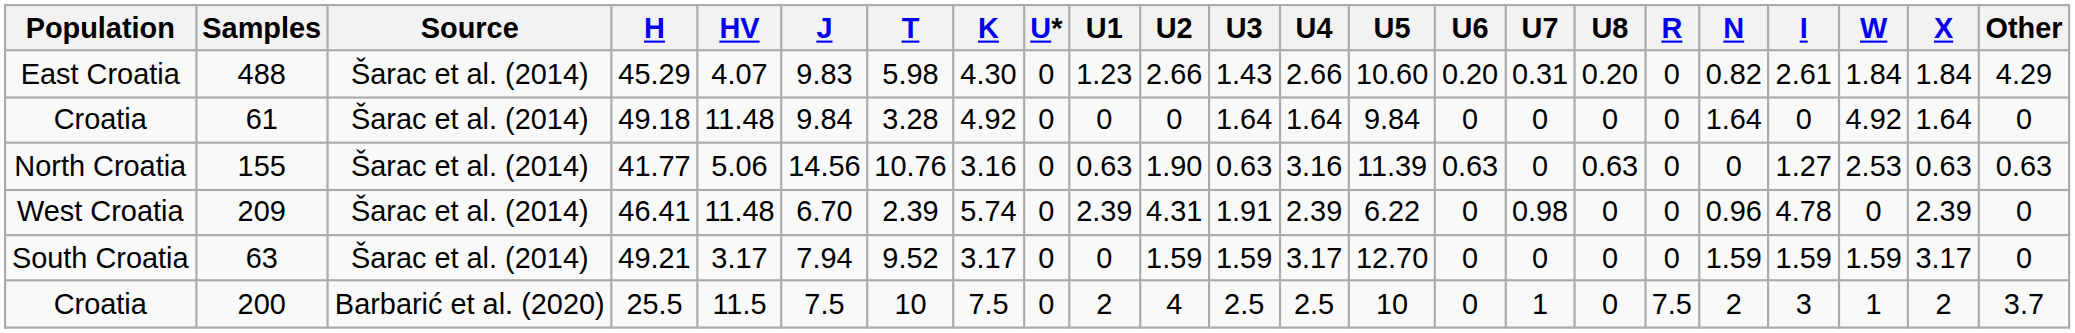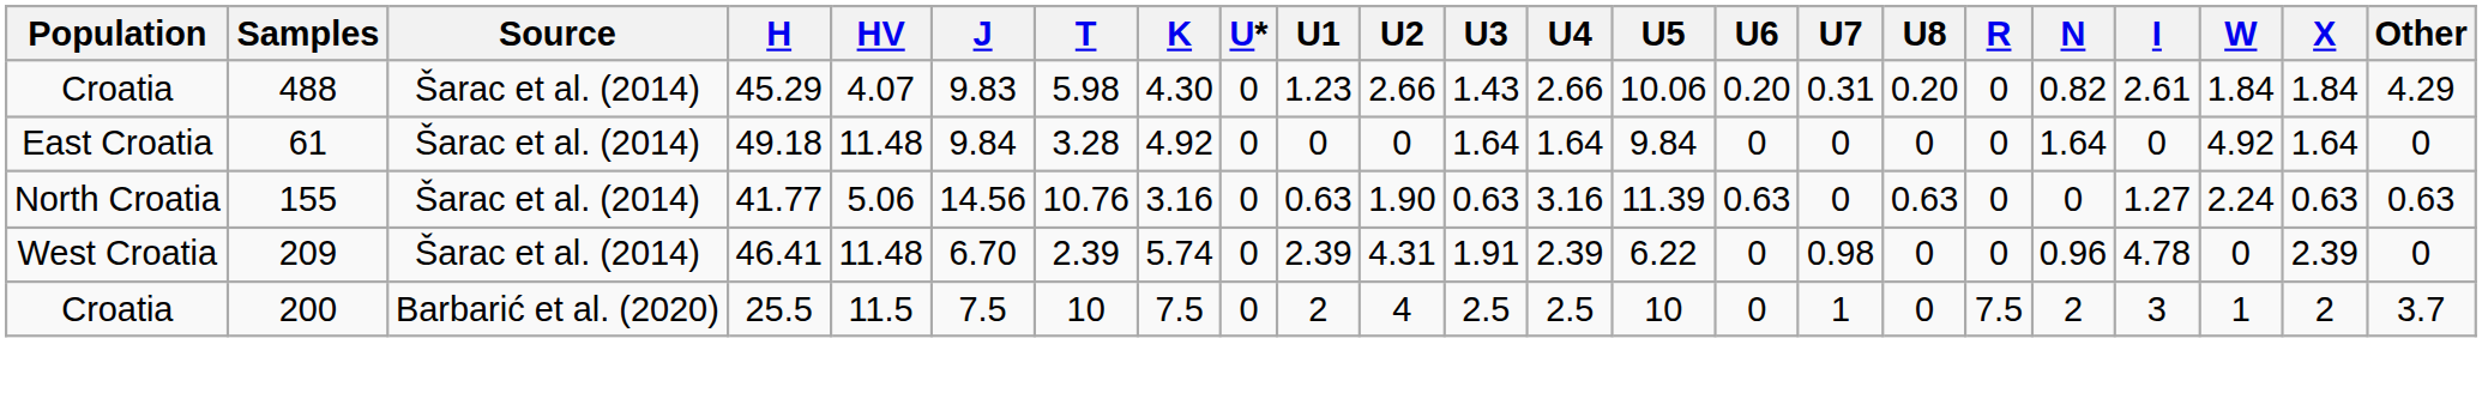488 | Population: East Croatia -> Croatia
488 | U5: 10.60 -> 10.06
61 | Population: Croatia -> East Croatia
155 | W: 2.53 -> 2.24
- row: South Croatia | 63 | Šarac et al. (2014) | 49.21 | 3.17 | 7.94 | 9.52 | 3.17 | 0 | 0 | 1.59 | 1.59 | 3.17 | 12.70 | 0 | 0 | 0 | 0 | 1.59 | 1.59 | 1.59 | 3.17 | 0
